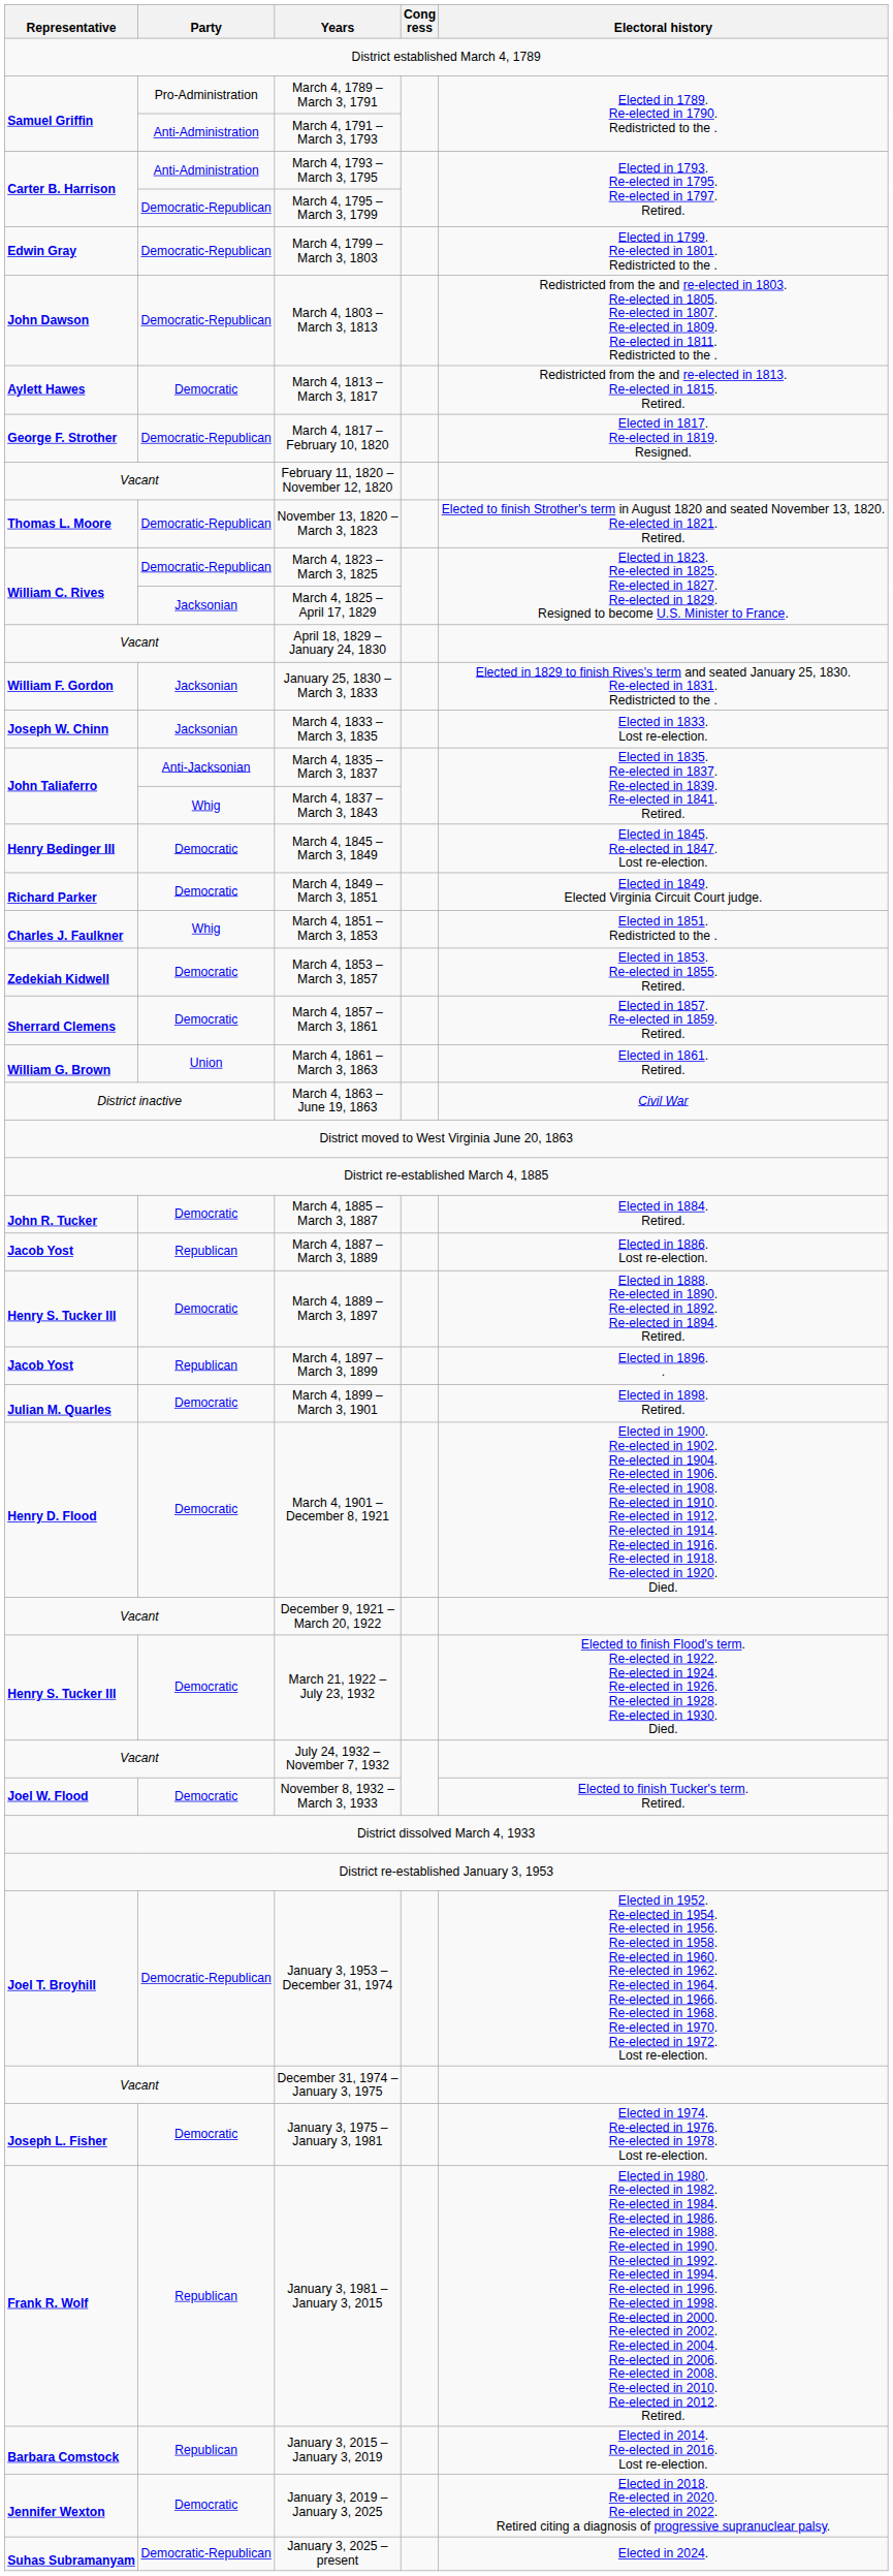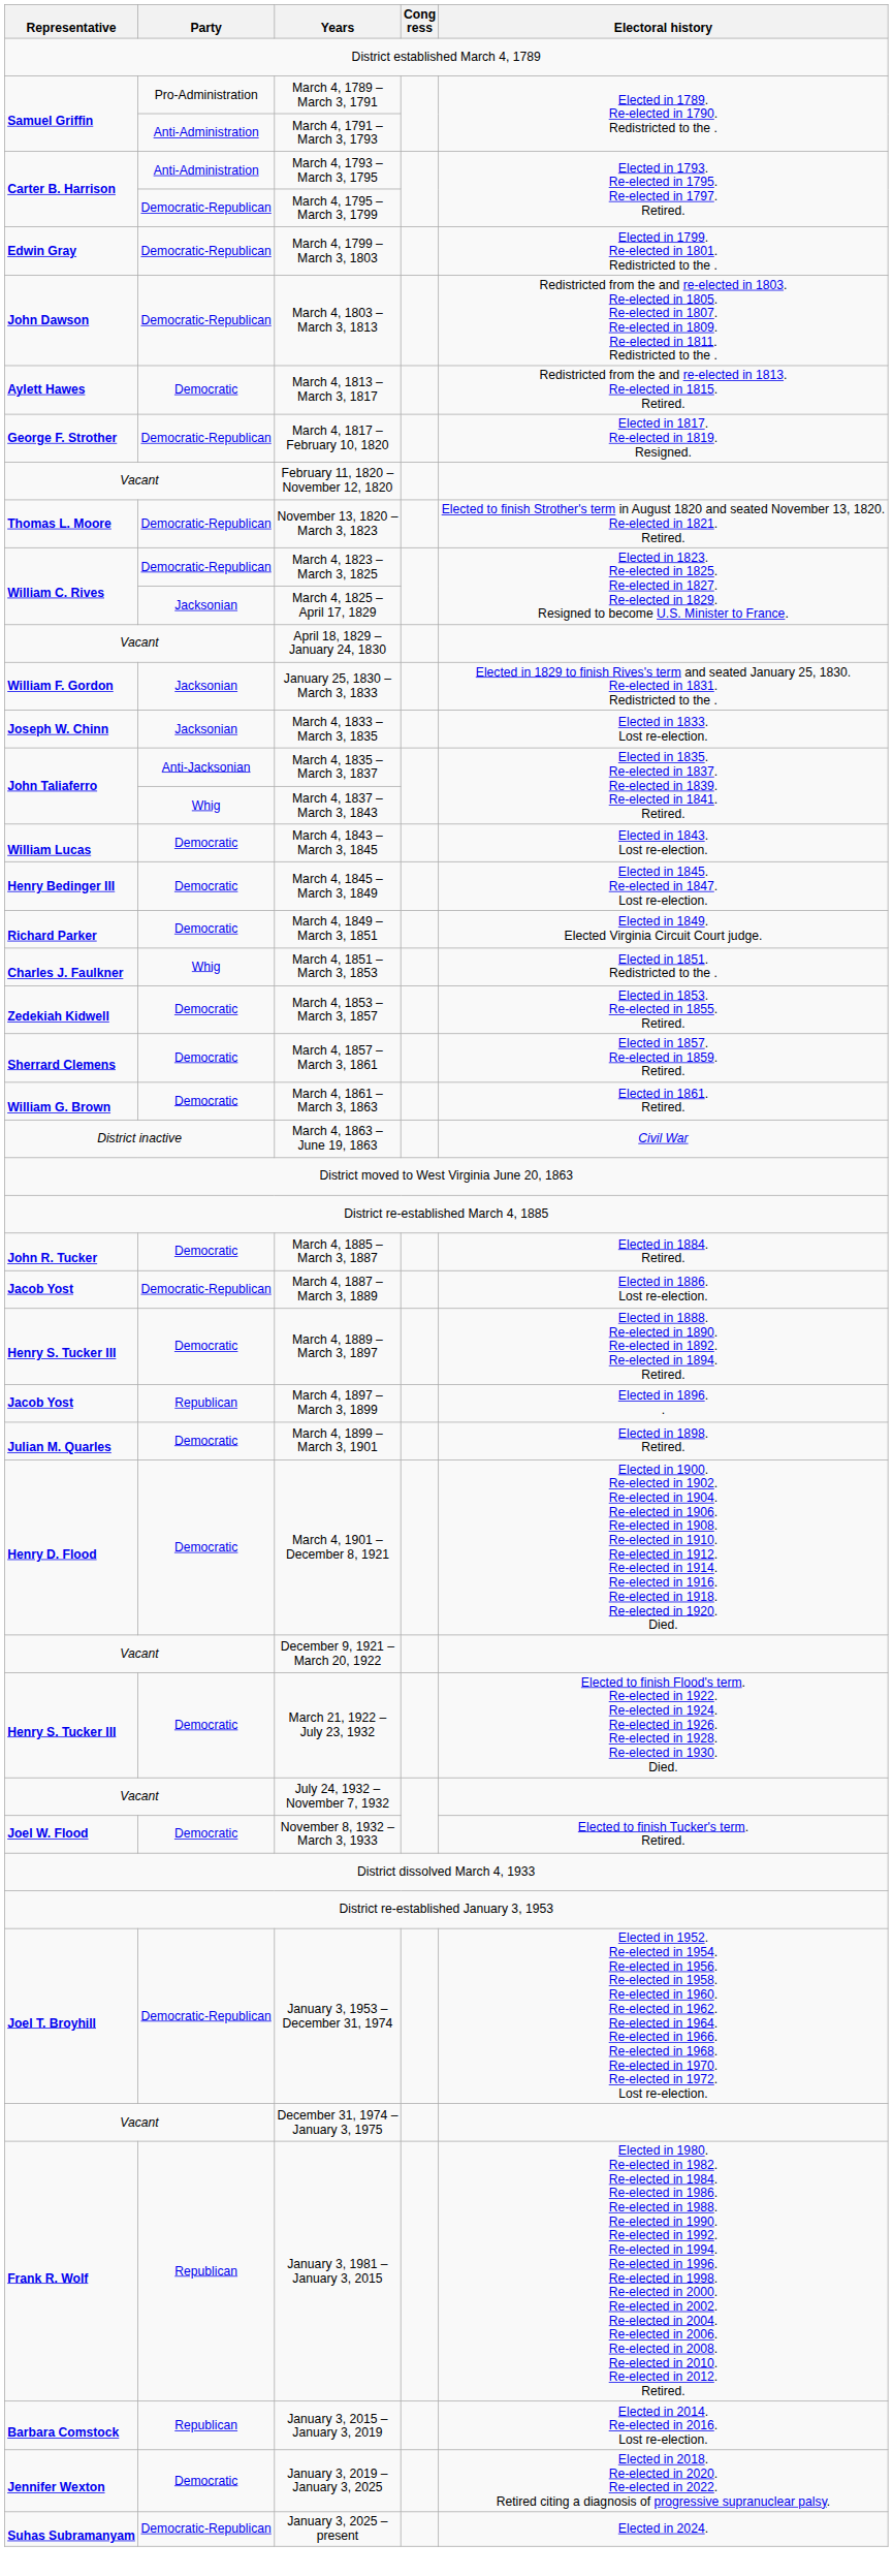+ row: William Lucas | Democratic | March 4, 1843 – March 3, 1845 | Elected in 1843. Lost re-election.
March 4, 1861 – March 3, 1863 | Party: Union -> Democratic
March 4, 1887 – March 3, 1889 | Party: Republican -> Democratic-Republican
- row: Joseph L. Fisher | Democratic | January 3, 1975 – January 3, 1981 | Elected in 1974. Re-elected in 1976. Re-elected in 1978. Lost re-election.
